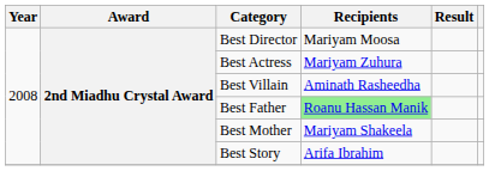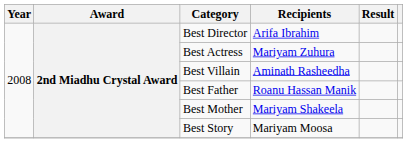Best Director | Recipients: Mariyam Moosa -> Arifa Ibrahim
Best Father | Recipients: lightgreen background -> no background
Best Story | Recipients: Arifa Ibrahim -> Mariyam Moosa
